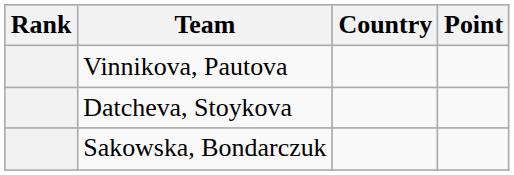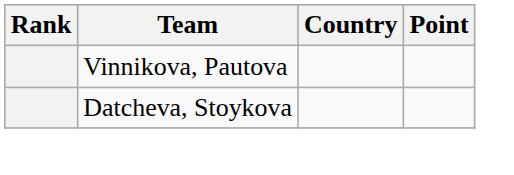- row: Sakowska, Bondarczuk
